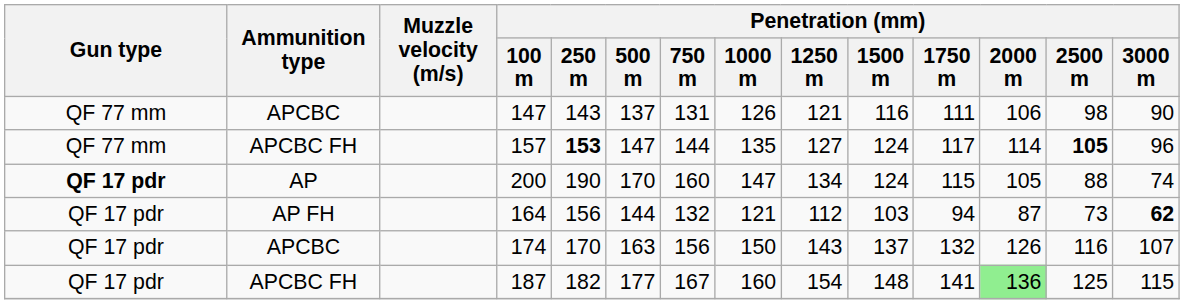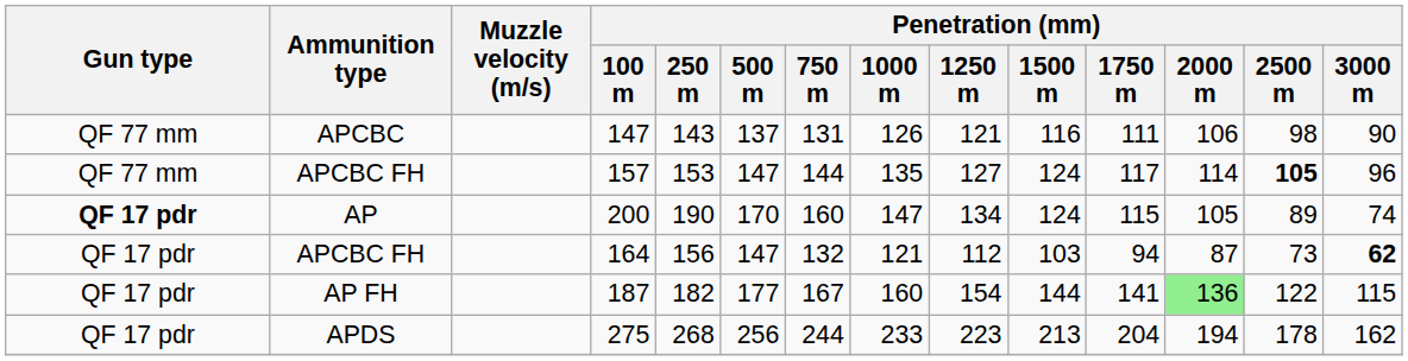157 | Penetration (mm) / 250 m: bold -> normal
200 | Penetration (mm) / 2500 m: 88 -> 89
164 | Ammunition type: AP FH -> APCBC FH
164 | Penetration (mm) / 500 m: 144 -> 147
- row: QF 17 pdr | APCBC | 174 | 170 | 163 | 156 | 150 | 143 | 137 | 132 | 126 | 116 | 107
187 | Ammunition type: APCBC FH -> AP FH
187 | Penetration (mm) / 1500 m: 148 -> 144
187 | Penetration (mm) / 2500 m: 125 -> 122
+ row: QF 17 pdr | APDS | 275 | 268 | 256 | 244 | 233 | 223 | 213 | 204 | 194 | 178 | 162
